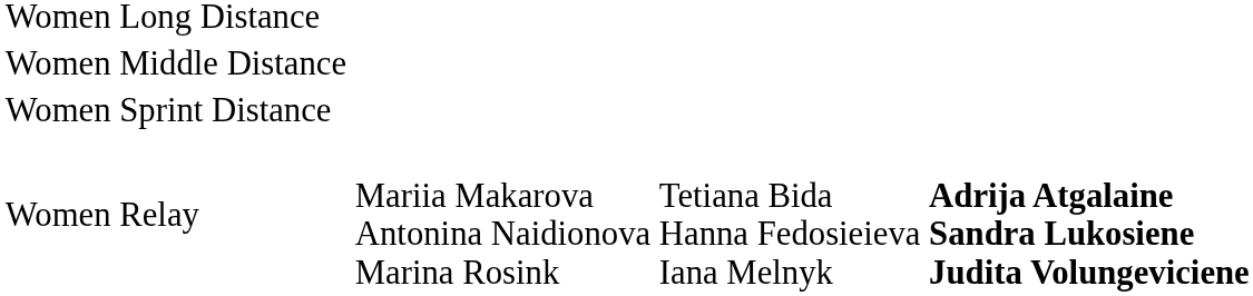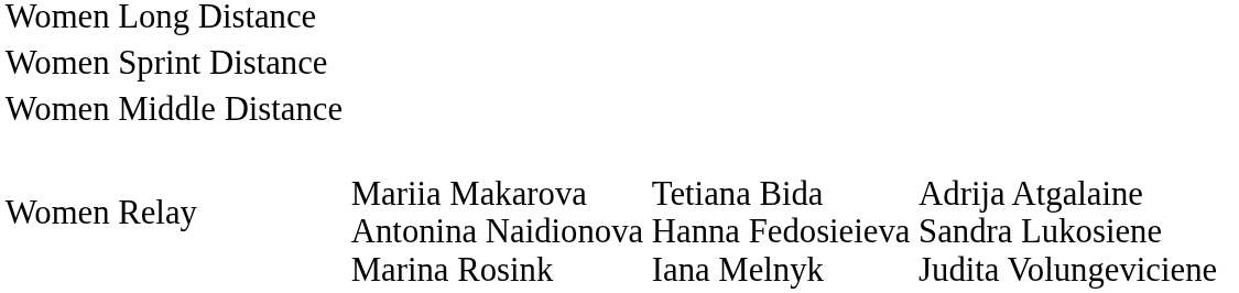rows swapped: Women Middle Distance <-> Women Sprint Distance
Women Relay | column 4: bold -> normal
